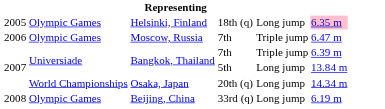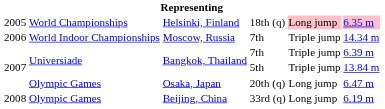Helsinki, Finland | column 2: Olympic Games -> World Championships
Helsinki, Finland | column 5: no background -> pink background
Moscow, Russia | column 2: Olympic Games -> World Indoor Championships
Moscow, Russia | column 6: 6.47 m -> 14.34 m
Bangkok, Thailand / 5th | column 5: Long jump -> Triple jump
Osaka, Japan | column 2: World Championships -> Olympic Games
Osaka, Japan | column 6: 14.34 m -> 6.47 m
